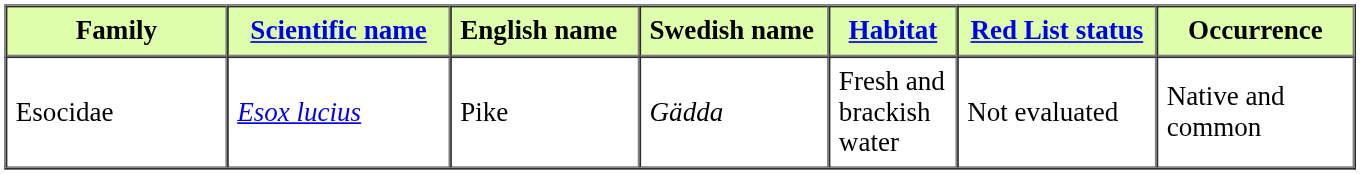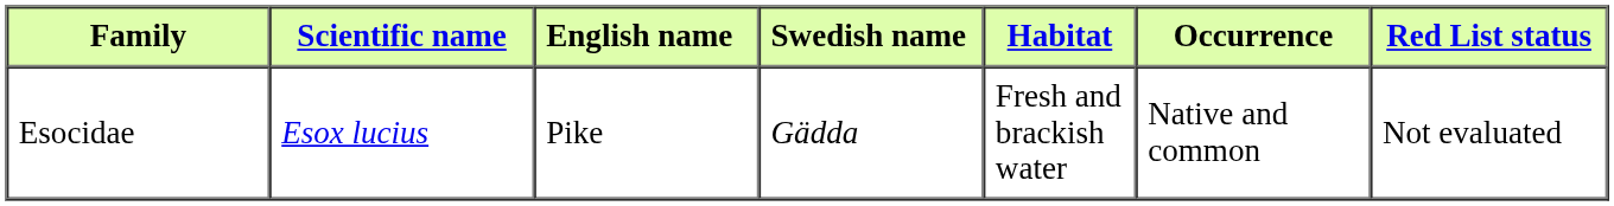columns swapped: Occurrence <-> Red List status
